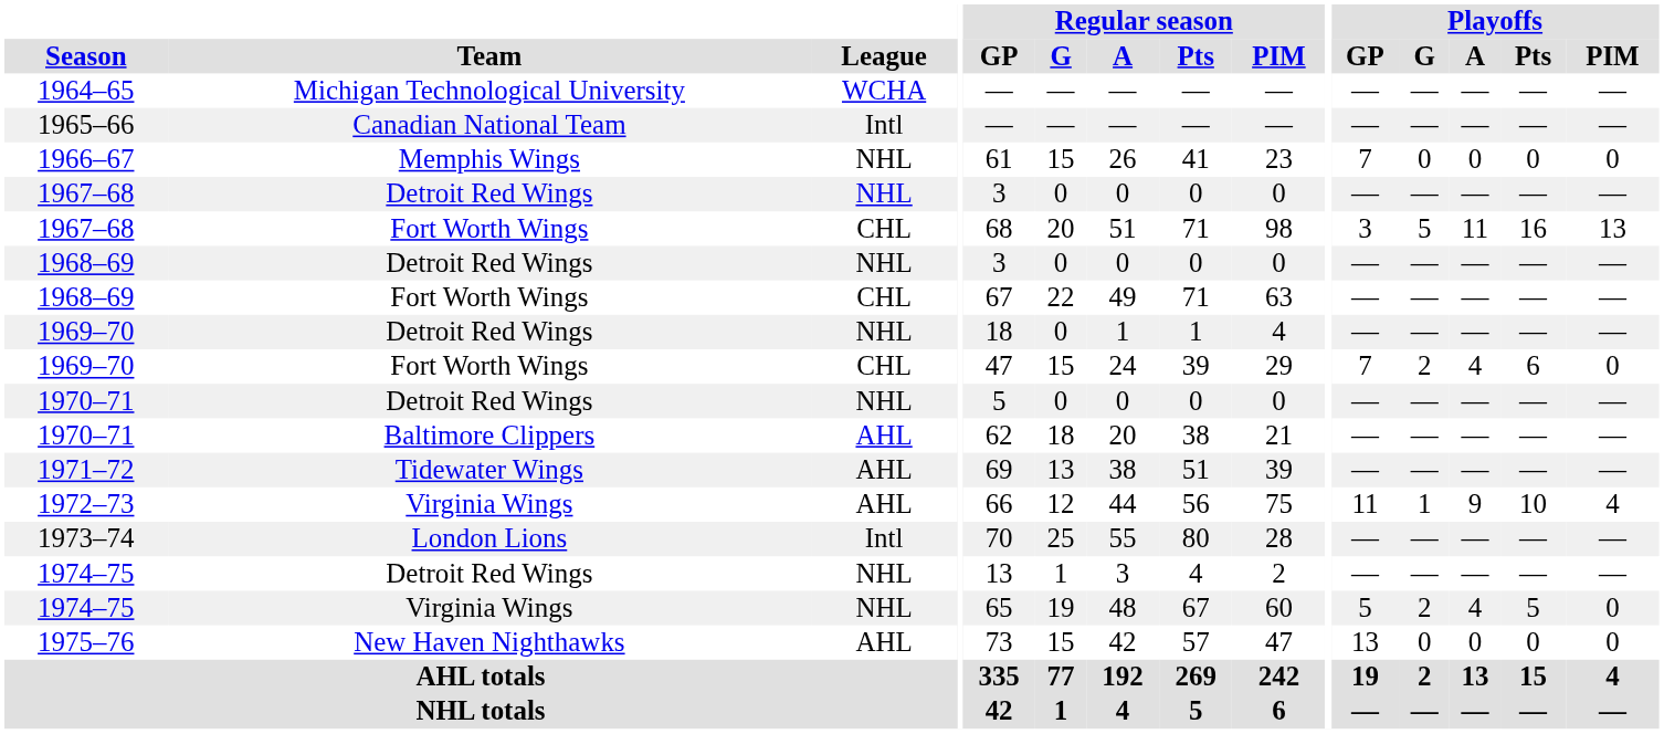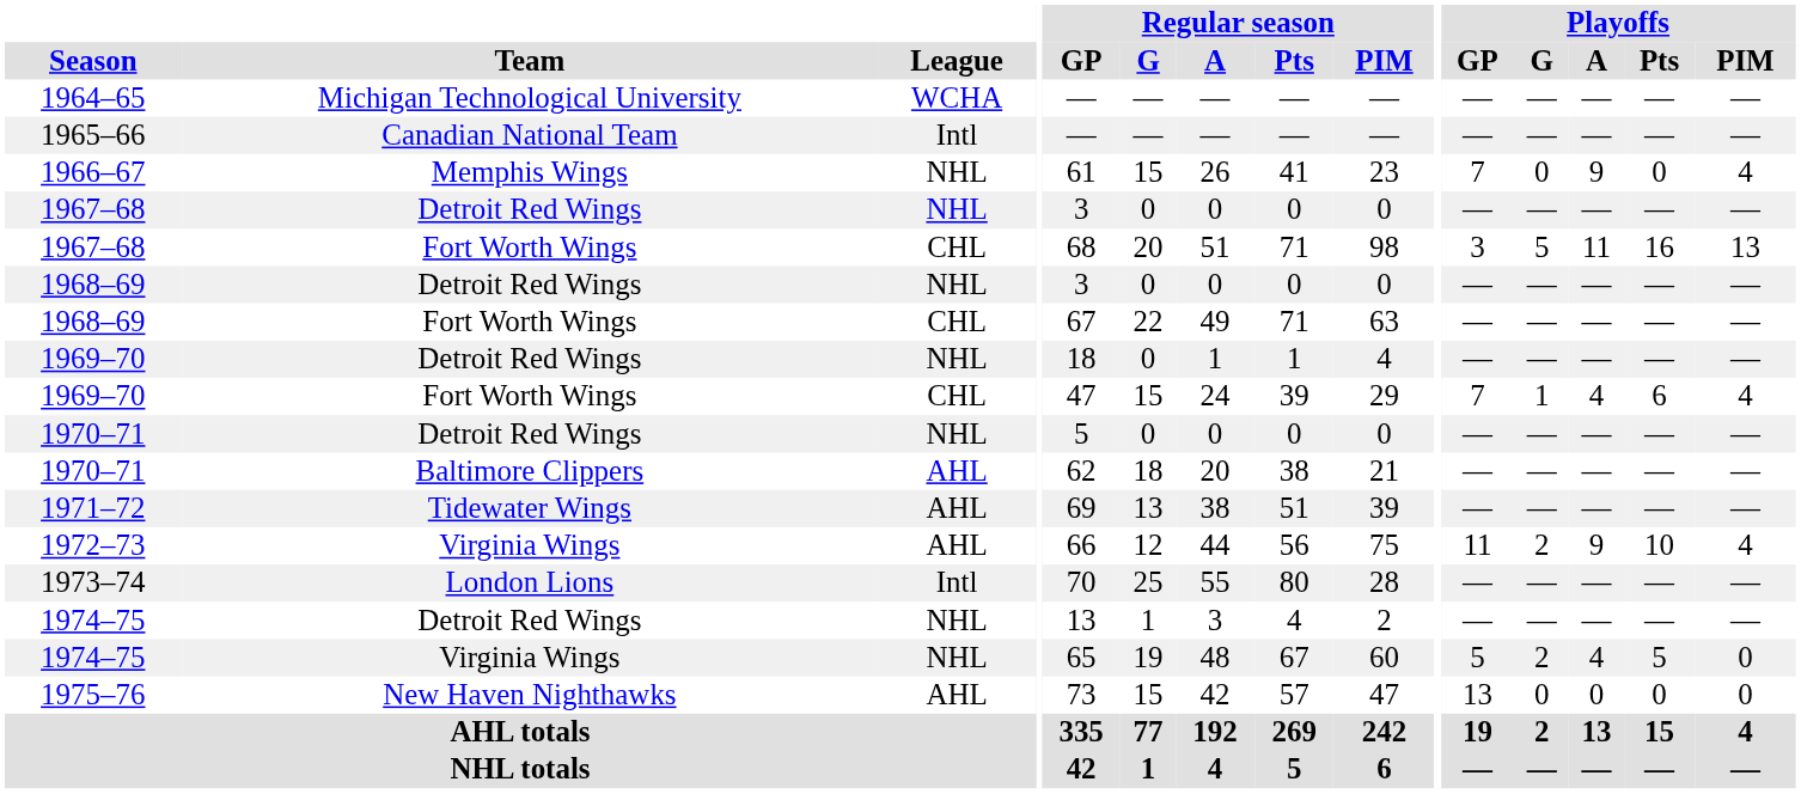1966–67 | Playoffs / A: 0 -> 9
1966–67 | Playoffs / PIM: 0 -> 4
1969–70 / Fort Worth Wings | Playoffs / G: 2 -> 1
1969–70 / Fort Worth Wings | Playoffs / PIM: 0 -> 4
1972–73 | Playoffs / G: 1 -> 2
